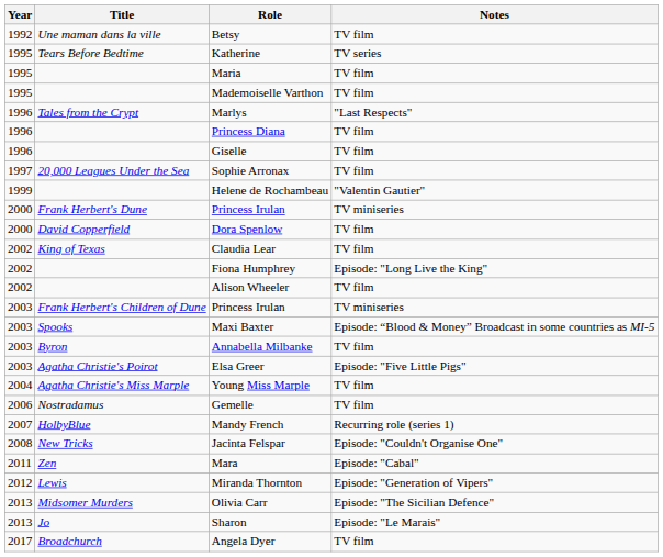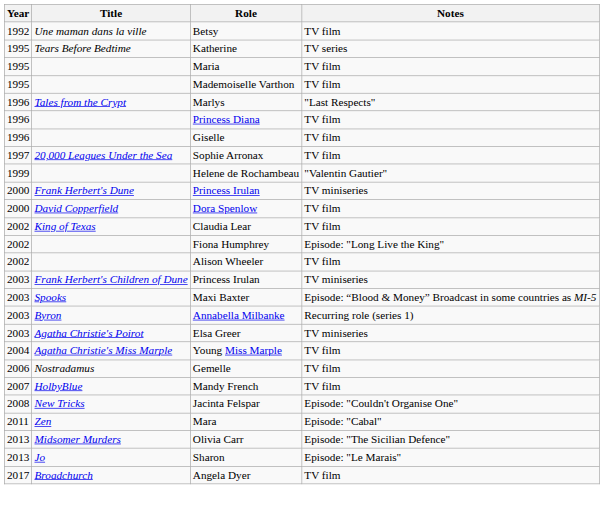Annabella Milbanke | Notes: TV film -> Recurring role (series 1)
Elsa Greer | Notes: Episode: "Five Little Pigs" -> TV miniseries
Mandy French | Notes: Recurring role (series 1) -> TV film
- row: 2012 | Lewis | Miranda Thornton | Episode: "Generation of Vipers"
